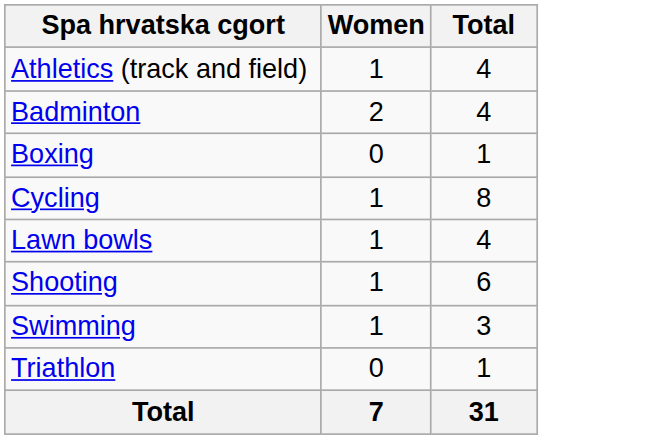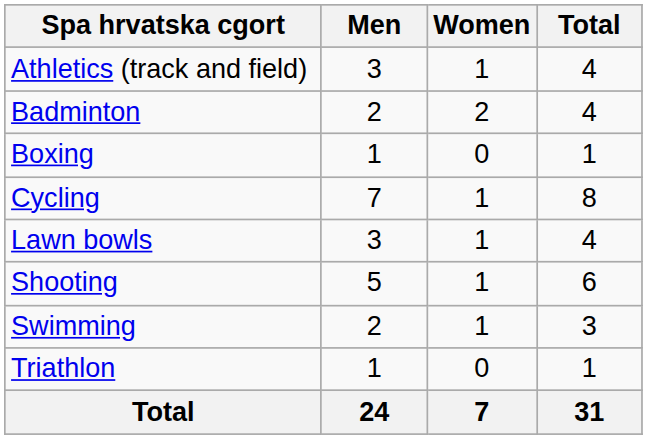+ column: Men | 3 | 2 | 1 | 7 | 3 | 5 | 2 | 1 | 24
